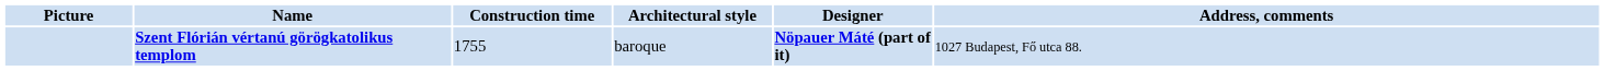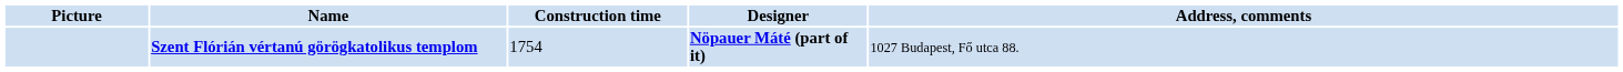- column: Architectural style | baroque
Szent Flórián vértanú görögkatolikus templom | Construction time: 1755 -> 1754
